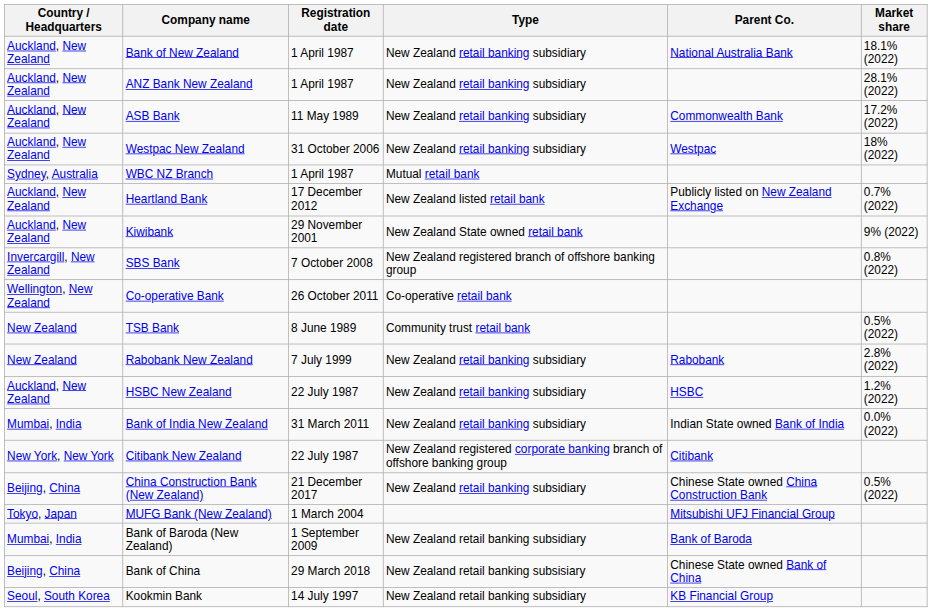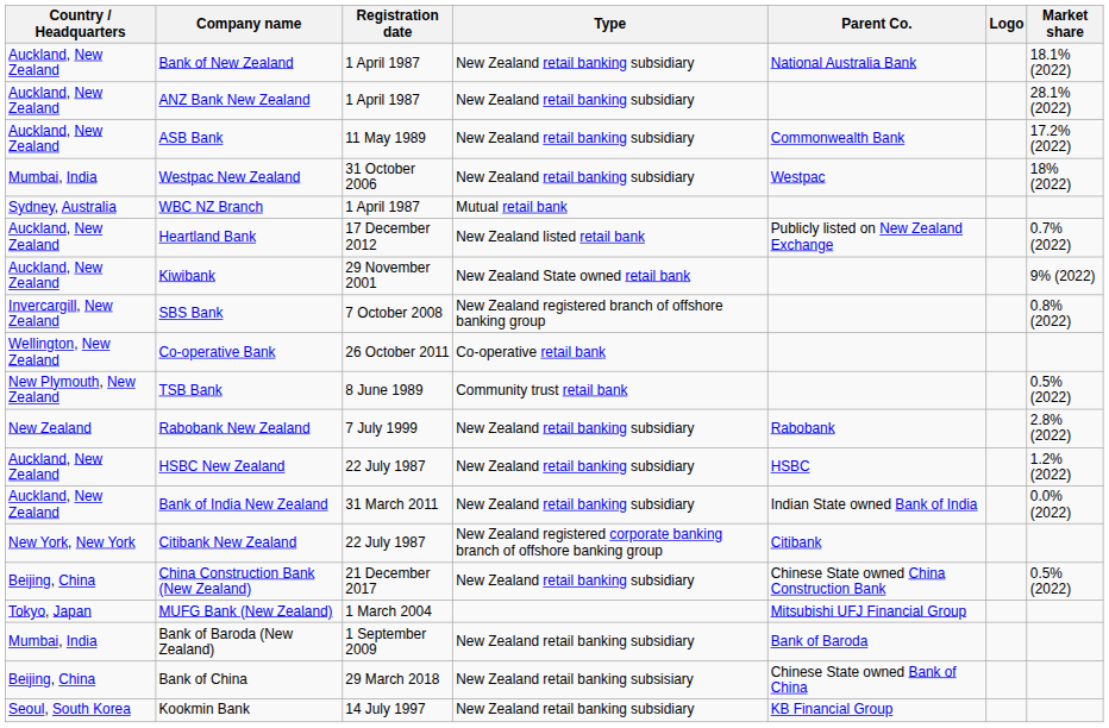+ column: Logo
Westpac New Zealand | Country / Headquarters: Auckland, New Zealand -> Mumbai, India
TSB Bank | Country / Headquarters: New Zealand -> New Plymouth, New Zealand
Bank of India New Zealand | Country / Headquarters: Mumbai, India -> Auckland, New Zealand
